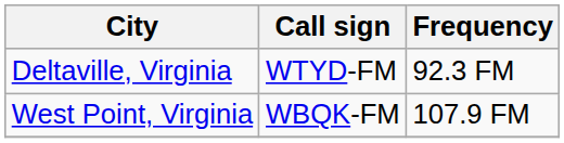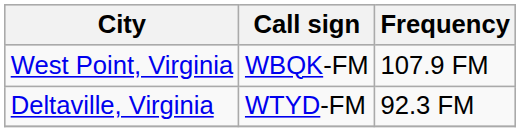rows swapped: Deltaville, Virginia <-> West Point, Virginia
